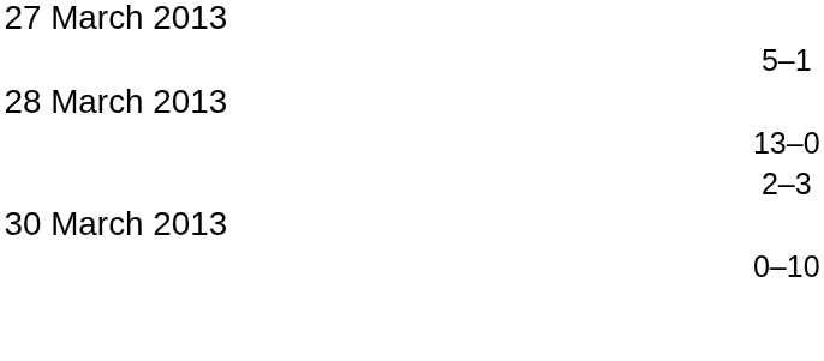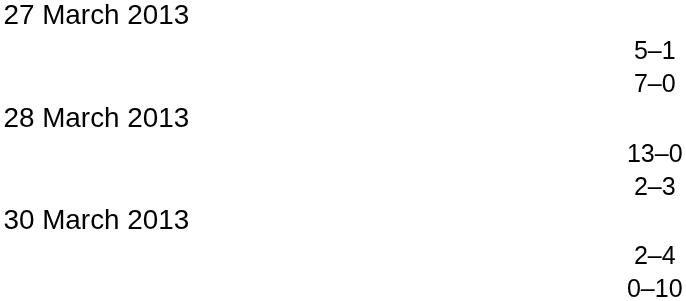+ row: 7–0
+ row: 2–4
